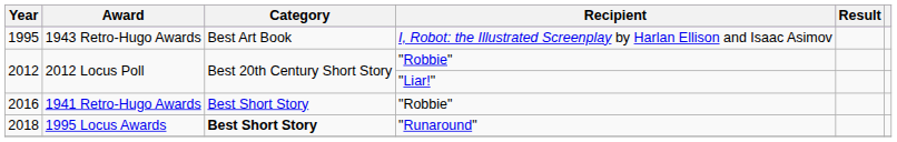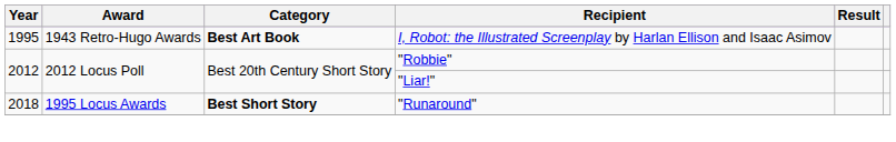1995 | Category: normal -> bold
- row: 2016 | 1941 Retro-Hugo Awards | Best Short Story | "Robbie"
